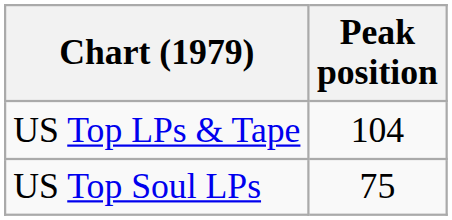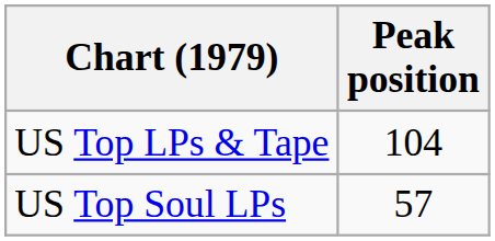US Top Soul LPs | Peak position: 75 -> 57
